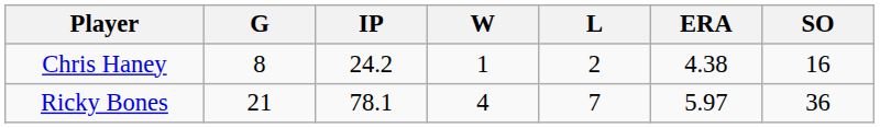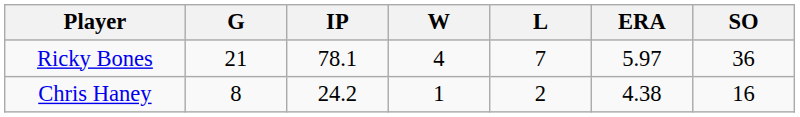rows swapped: Ricky Bones <-> Chris Haney
